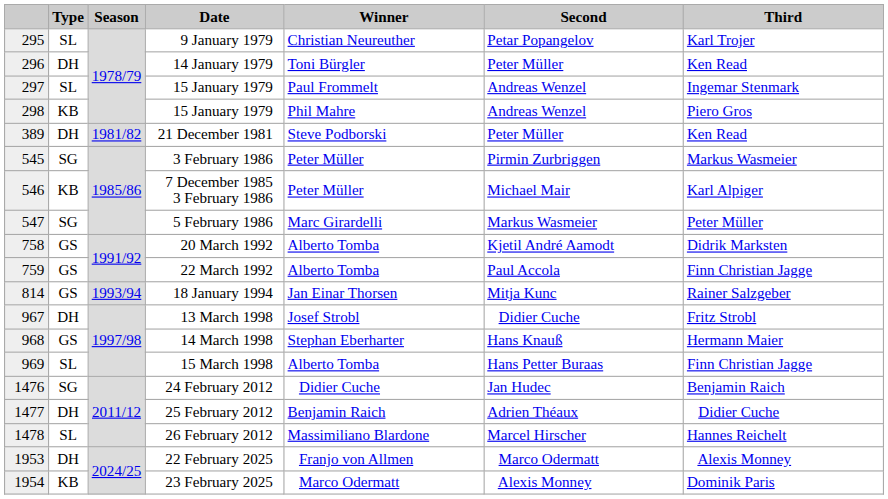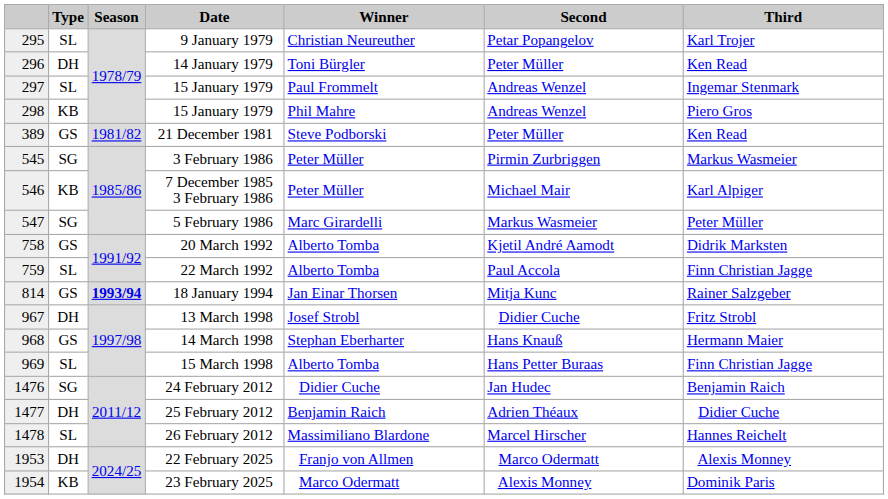21 December 1981 | Type: DH -> GS
22 March 1992 | Type: GS -> SL
18 January 1994 | Season: normal -> bold
